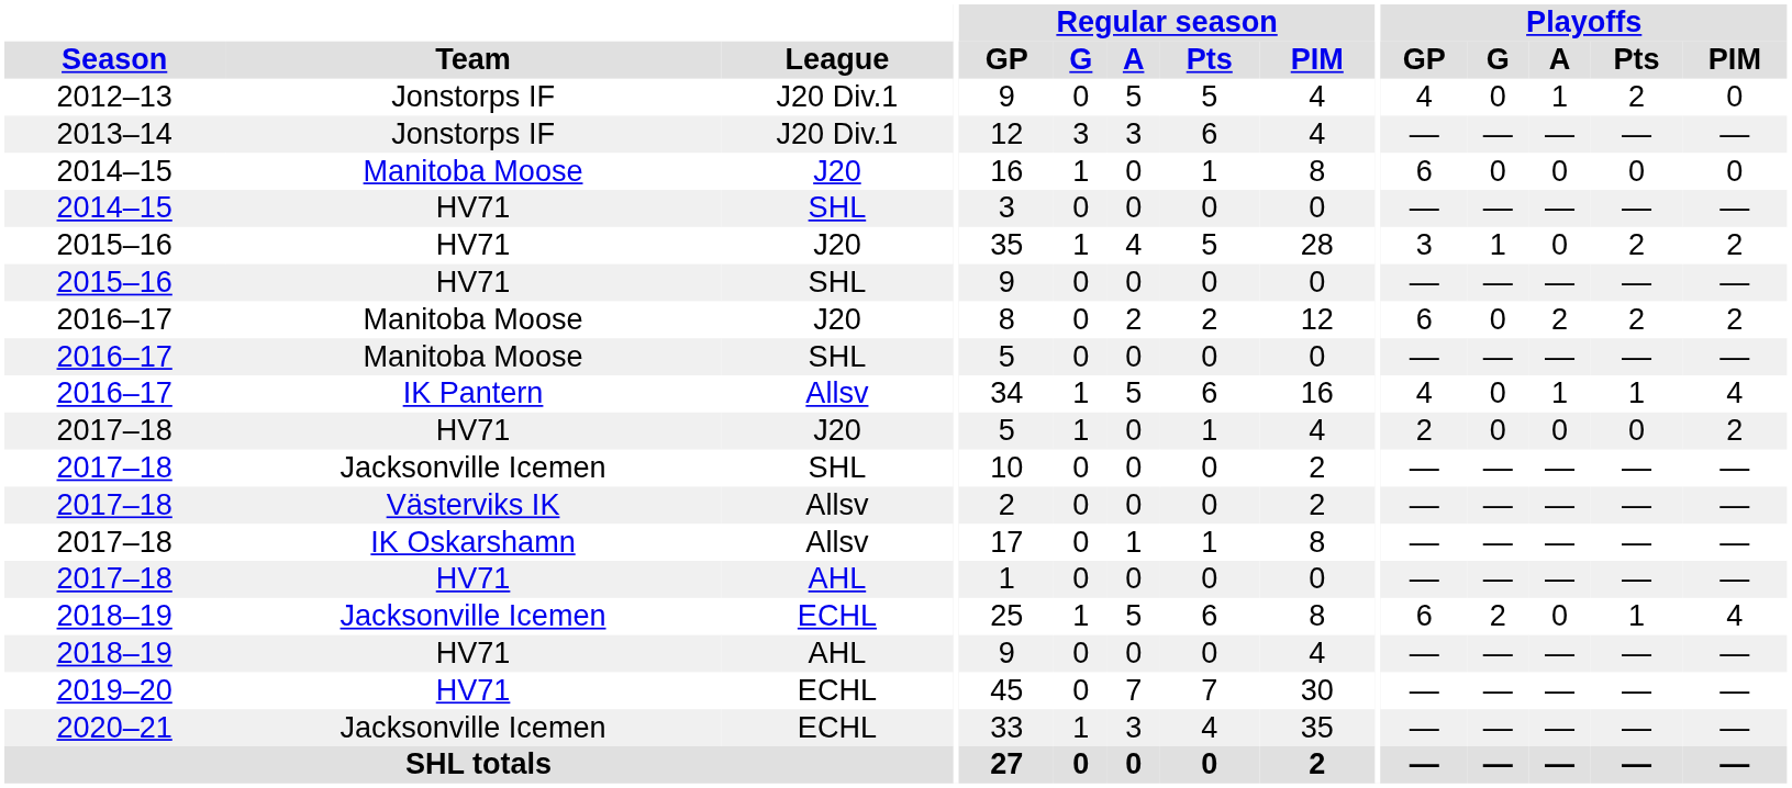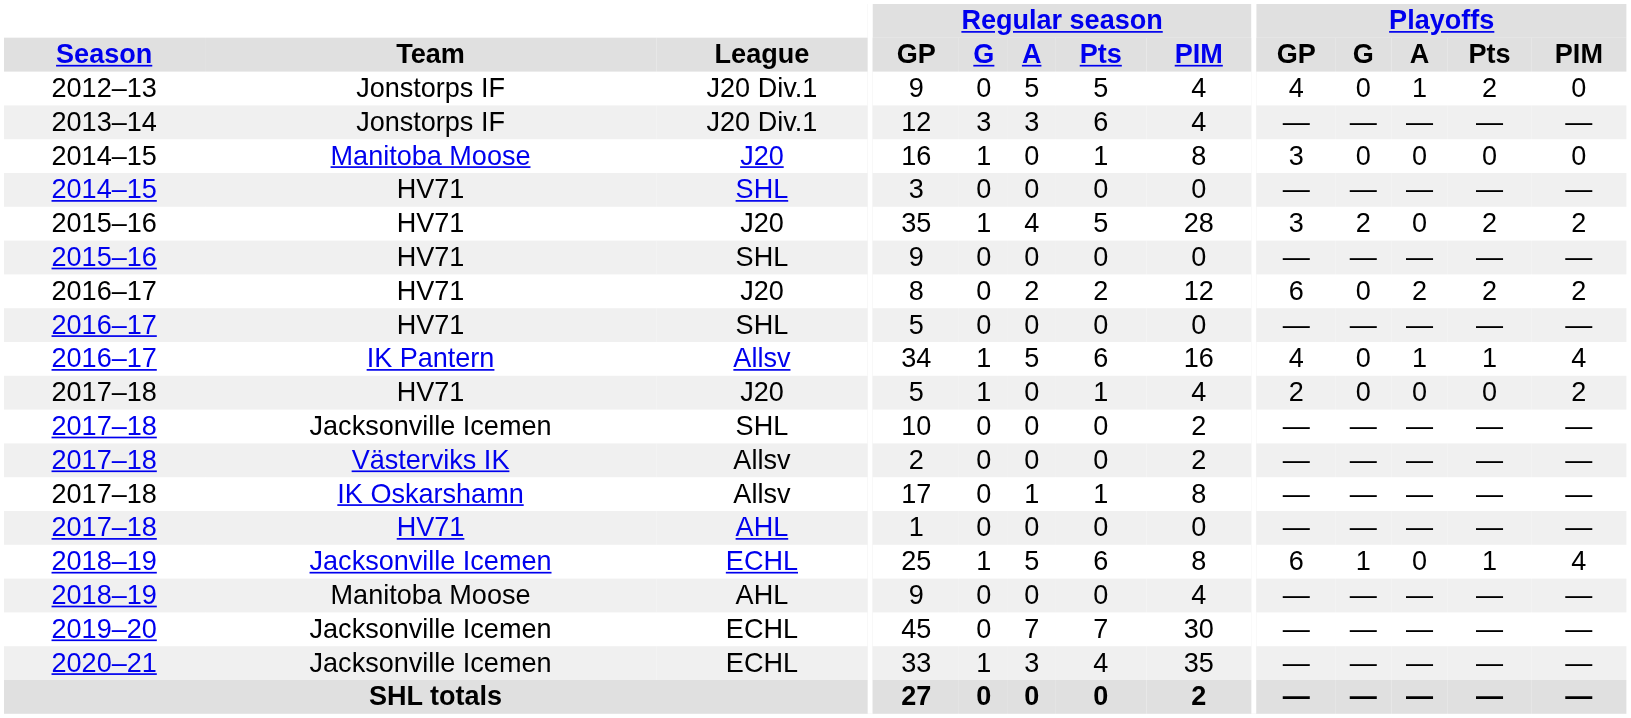2014–15 / J20 | Playoffs / GP: 6 -> 3
2015–16 / J20 | Playoffs / G: 1 -> 2
2016–17 / J20 | Team: Manitoba Moose -> HV71
2016–17 / SHL | Team: Manitoba Moose -> HV71
2018–19 / ECHL | Playoffs / G: 2 -> 1
2018–19 / AHL | Team: HV71 -> Manitoba Moose
2019–20 | Team: HV71 -> Jacksonville Icemen
